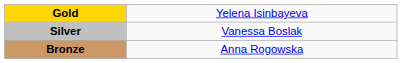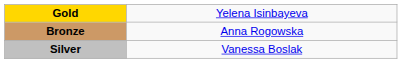rows swapped: Silver <-> Bronze
